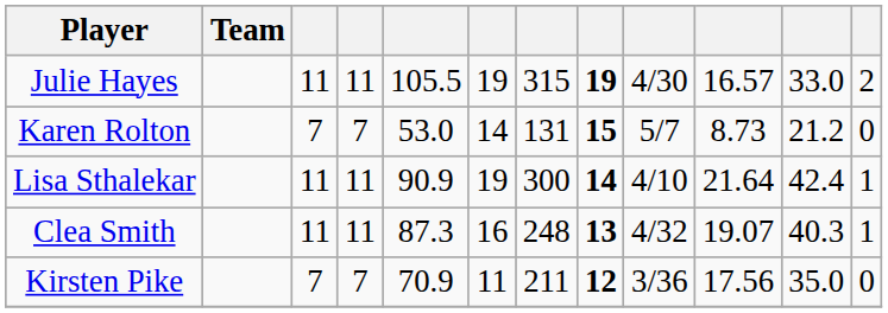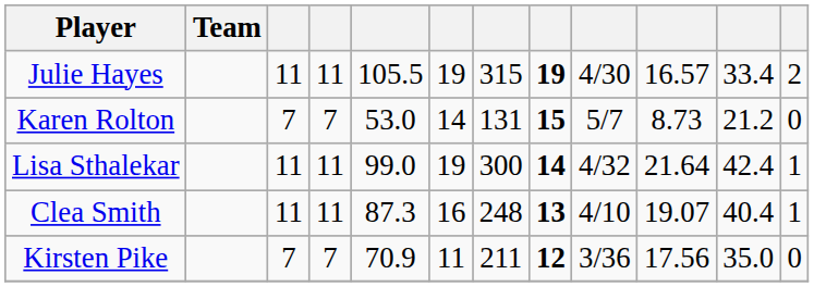Julie Hayes | column 11: 33.0 -> 33.4
Lisa Sthalekar | column 5: 90.9 -> 99.0
Lisa Sthalekar | column 9: 4/10 -> 4/32
Clea Smith | column 9: 4/32 -> 4/10
Clea Smith | column 11: 40.3 -> 40.4
